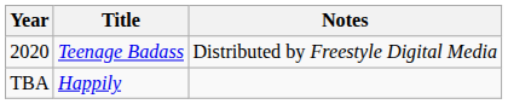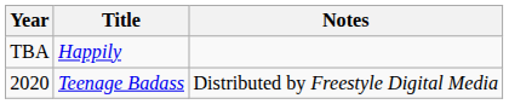rows swapped: 2020 <-> TBA
